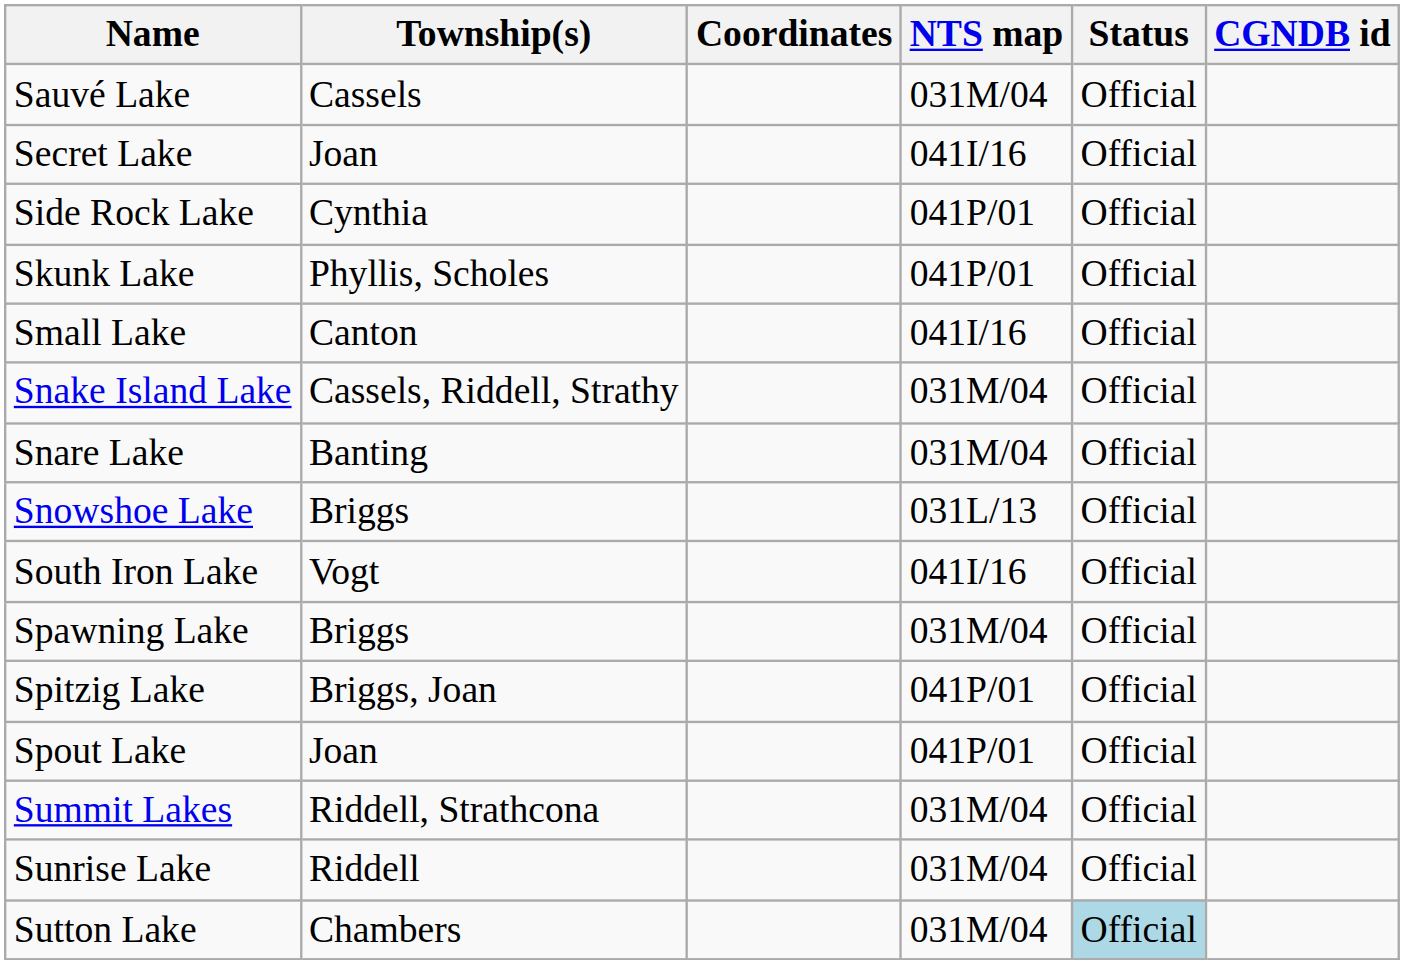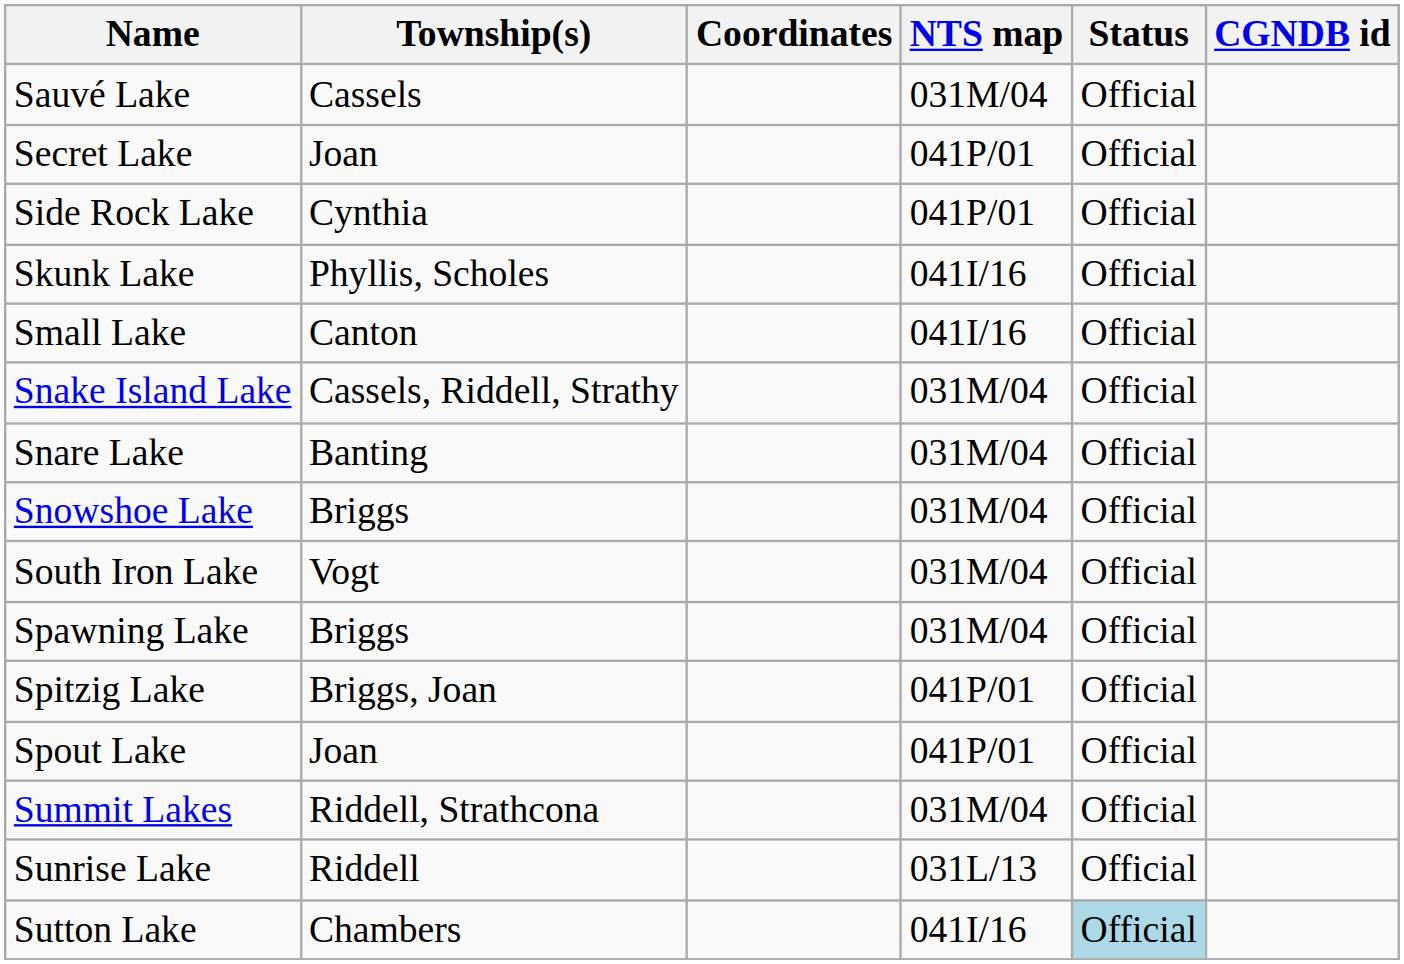Secret Lake | NTS map: 041I/16 -> 041P/01
Skunk Lake | NTS map: 041P/01 -> 041I/16
Snowshoe Lake | NTS map: 031L/13 -> 031M/04
South Iron Lake | NTS map: 041I/16 -> 031M/04
Sunrise Lake | NTS map: 031M/04 -> 031L/13
Sutton Lake | NTS map: 031M/04 -> 041I/16
